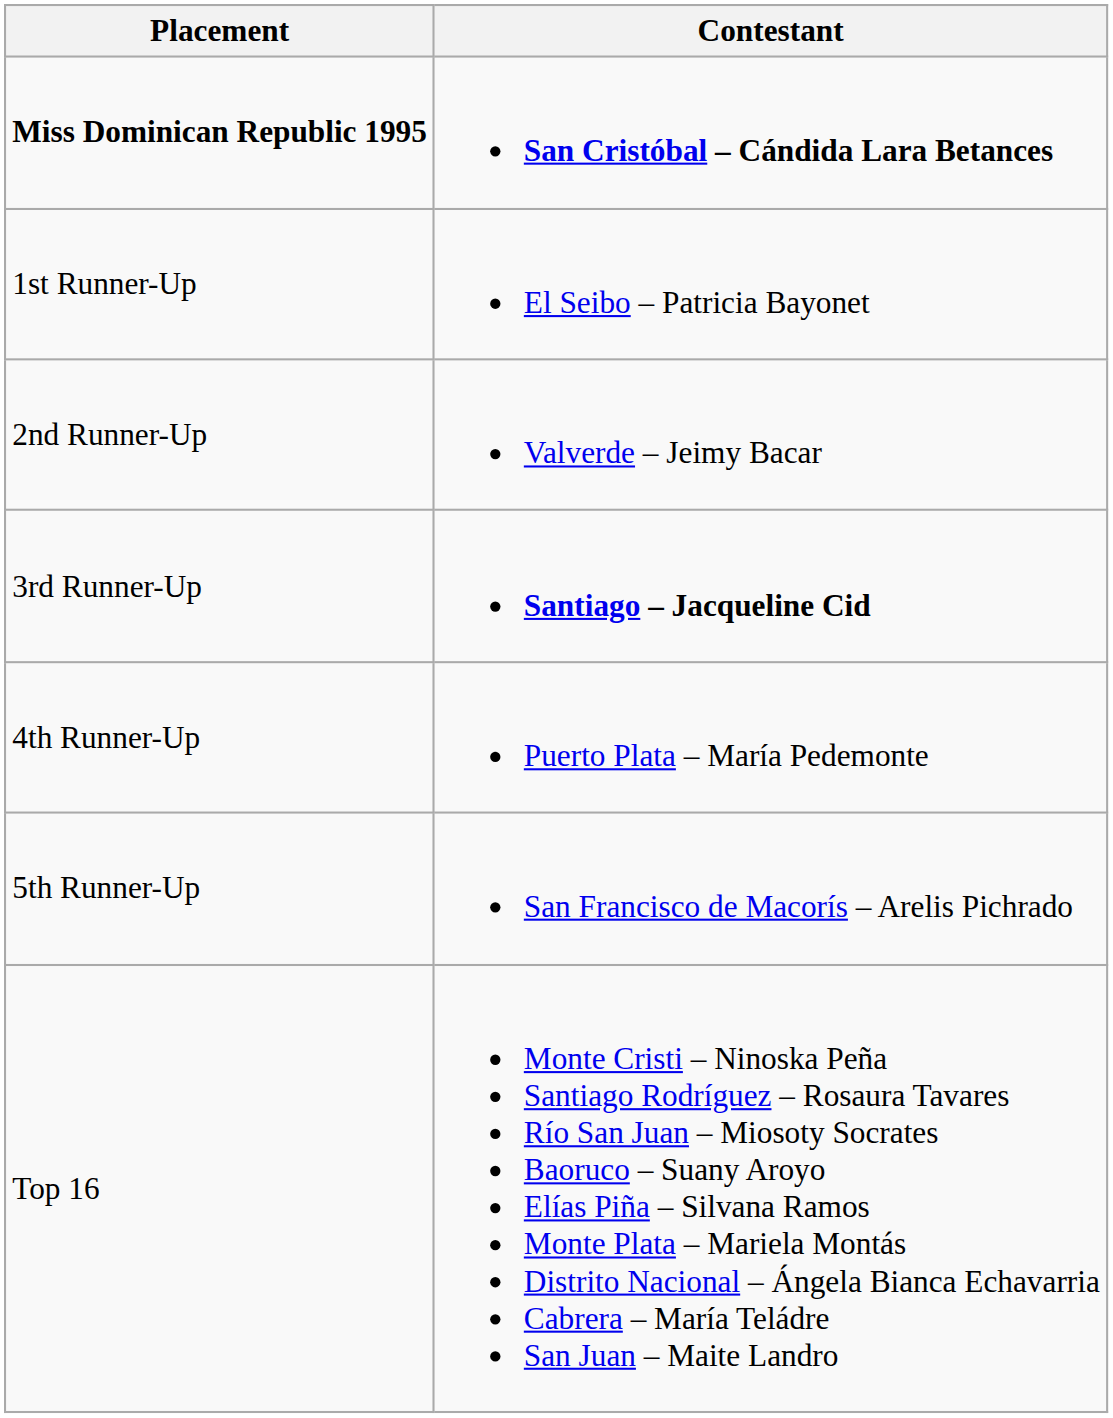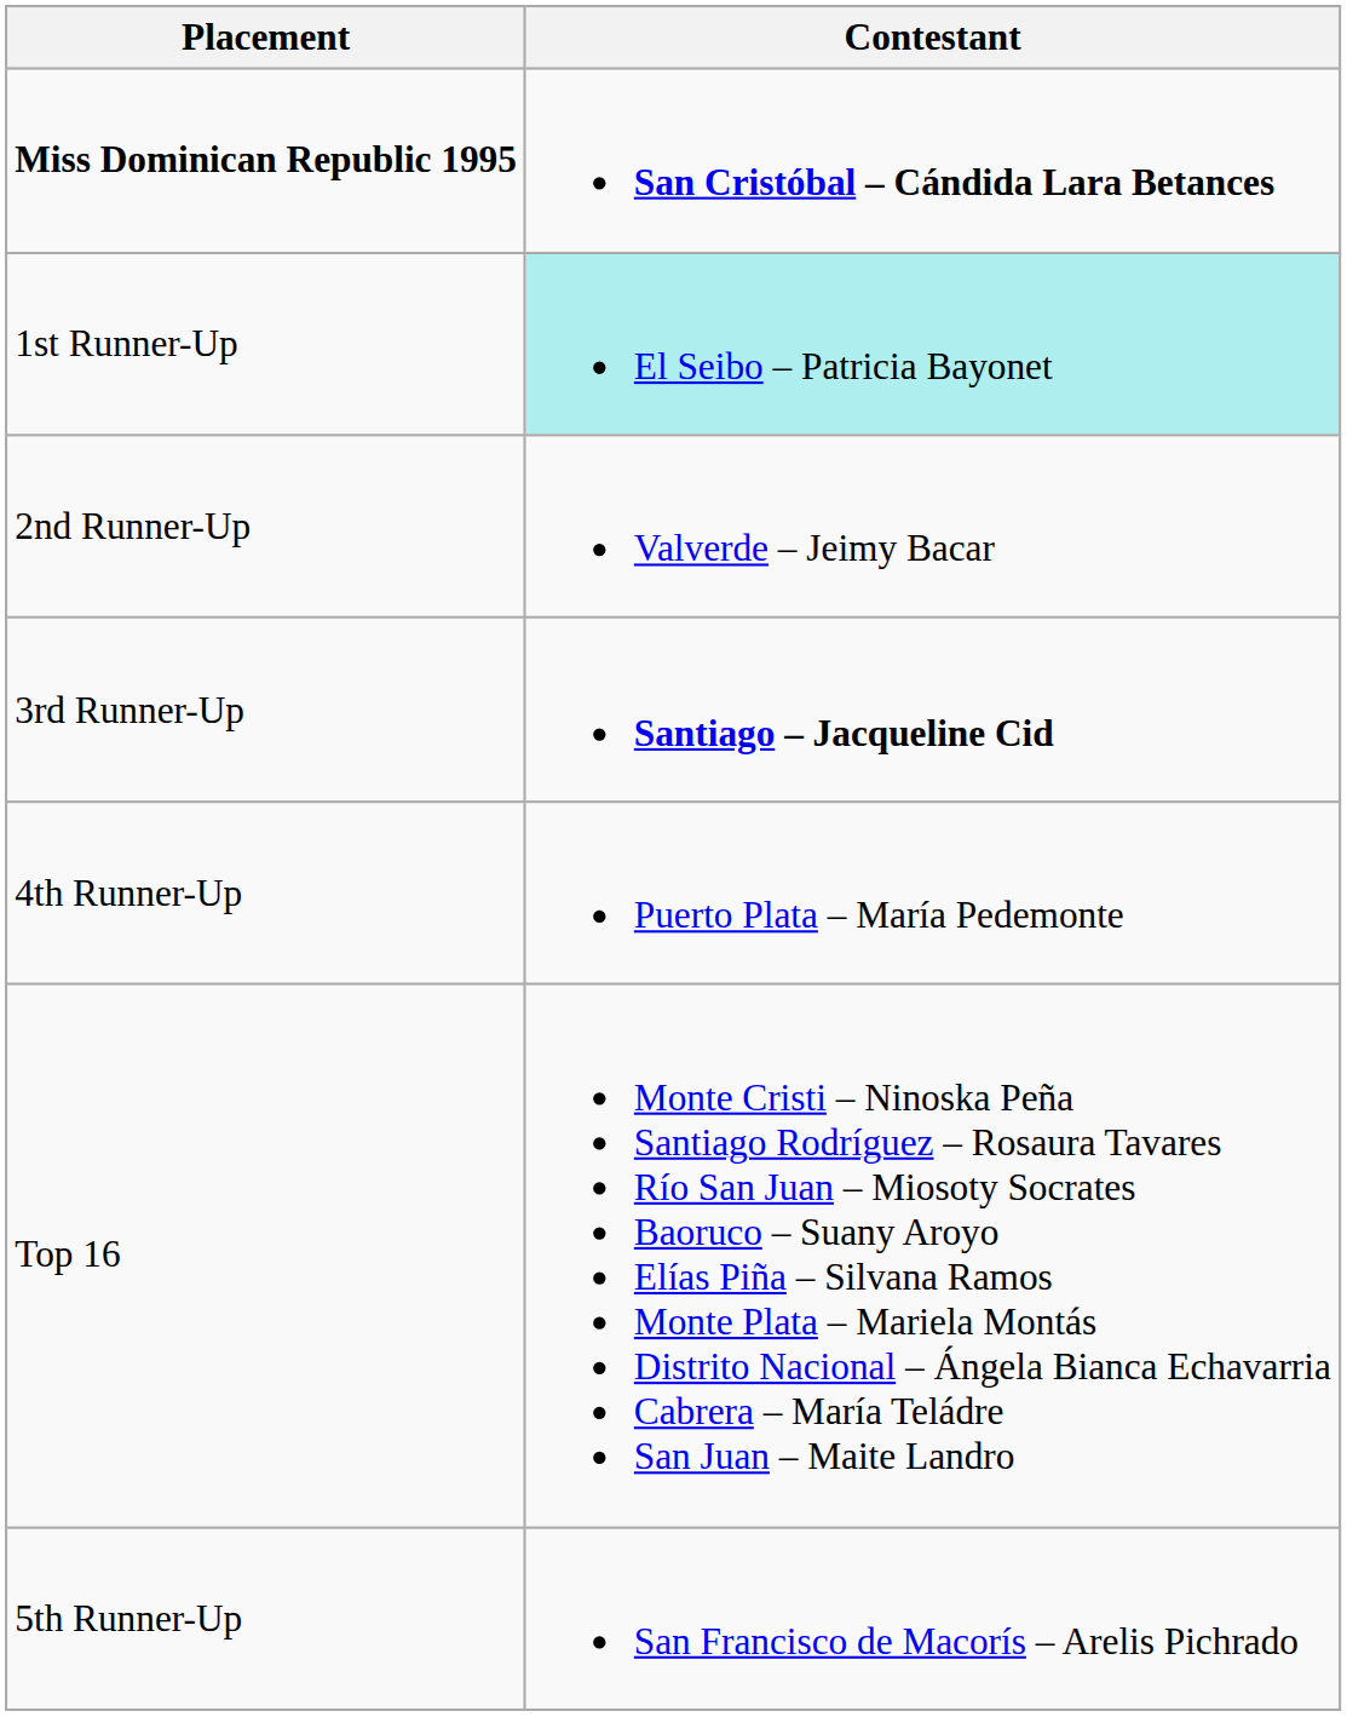1st Runner-Up | Contestant: no background -> paleturquoise background
rows swapped: 5th Runner-Up <-> Top 16
